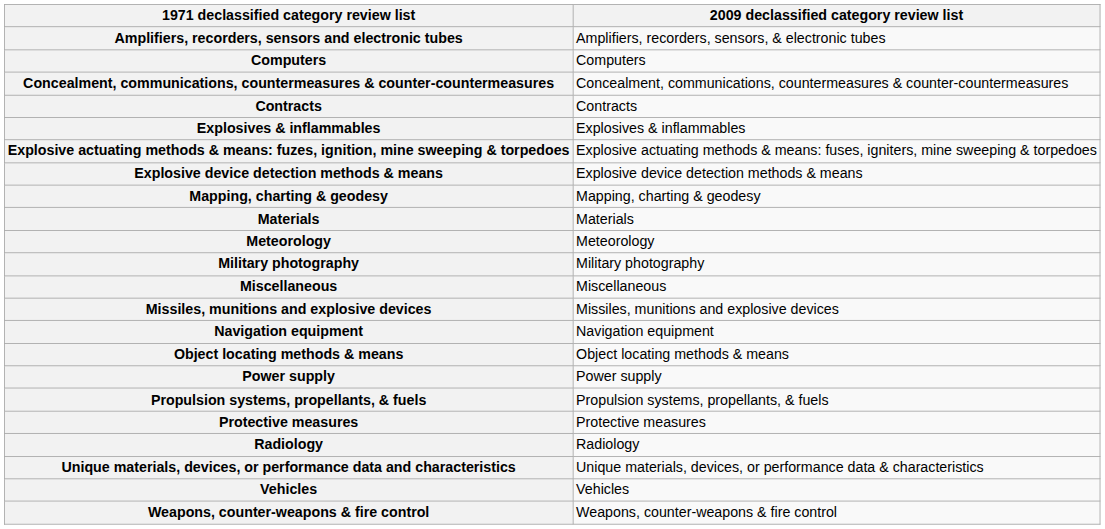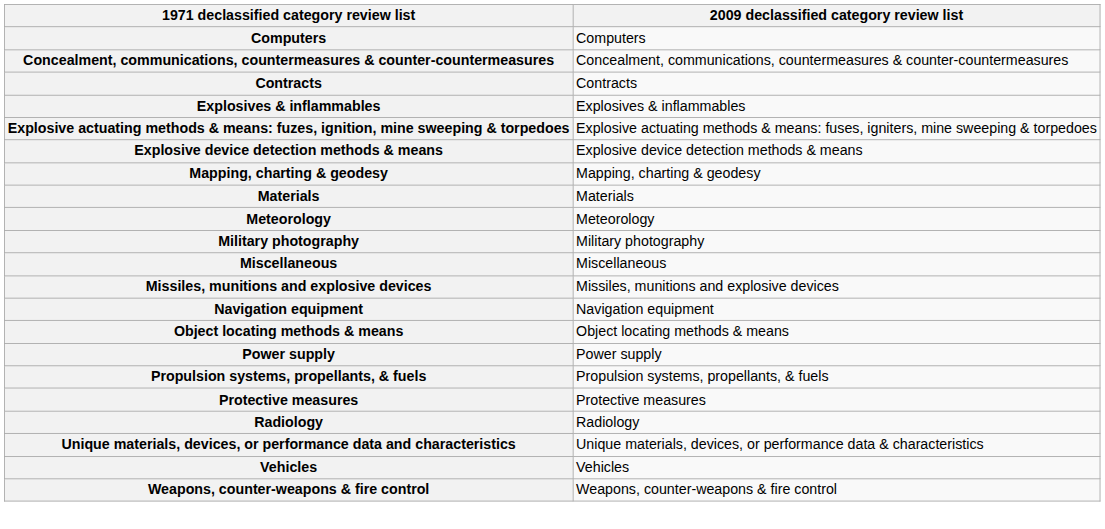- row: Amplifiers, recorders, sensors and electronic tubes | Amplifiers, recorders, sensors, & electronic tubes
